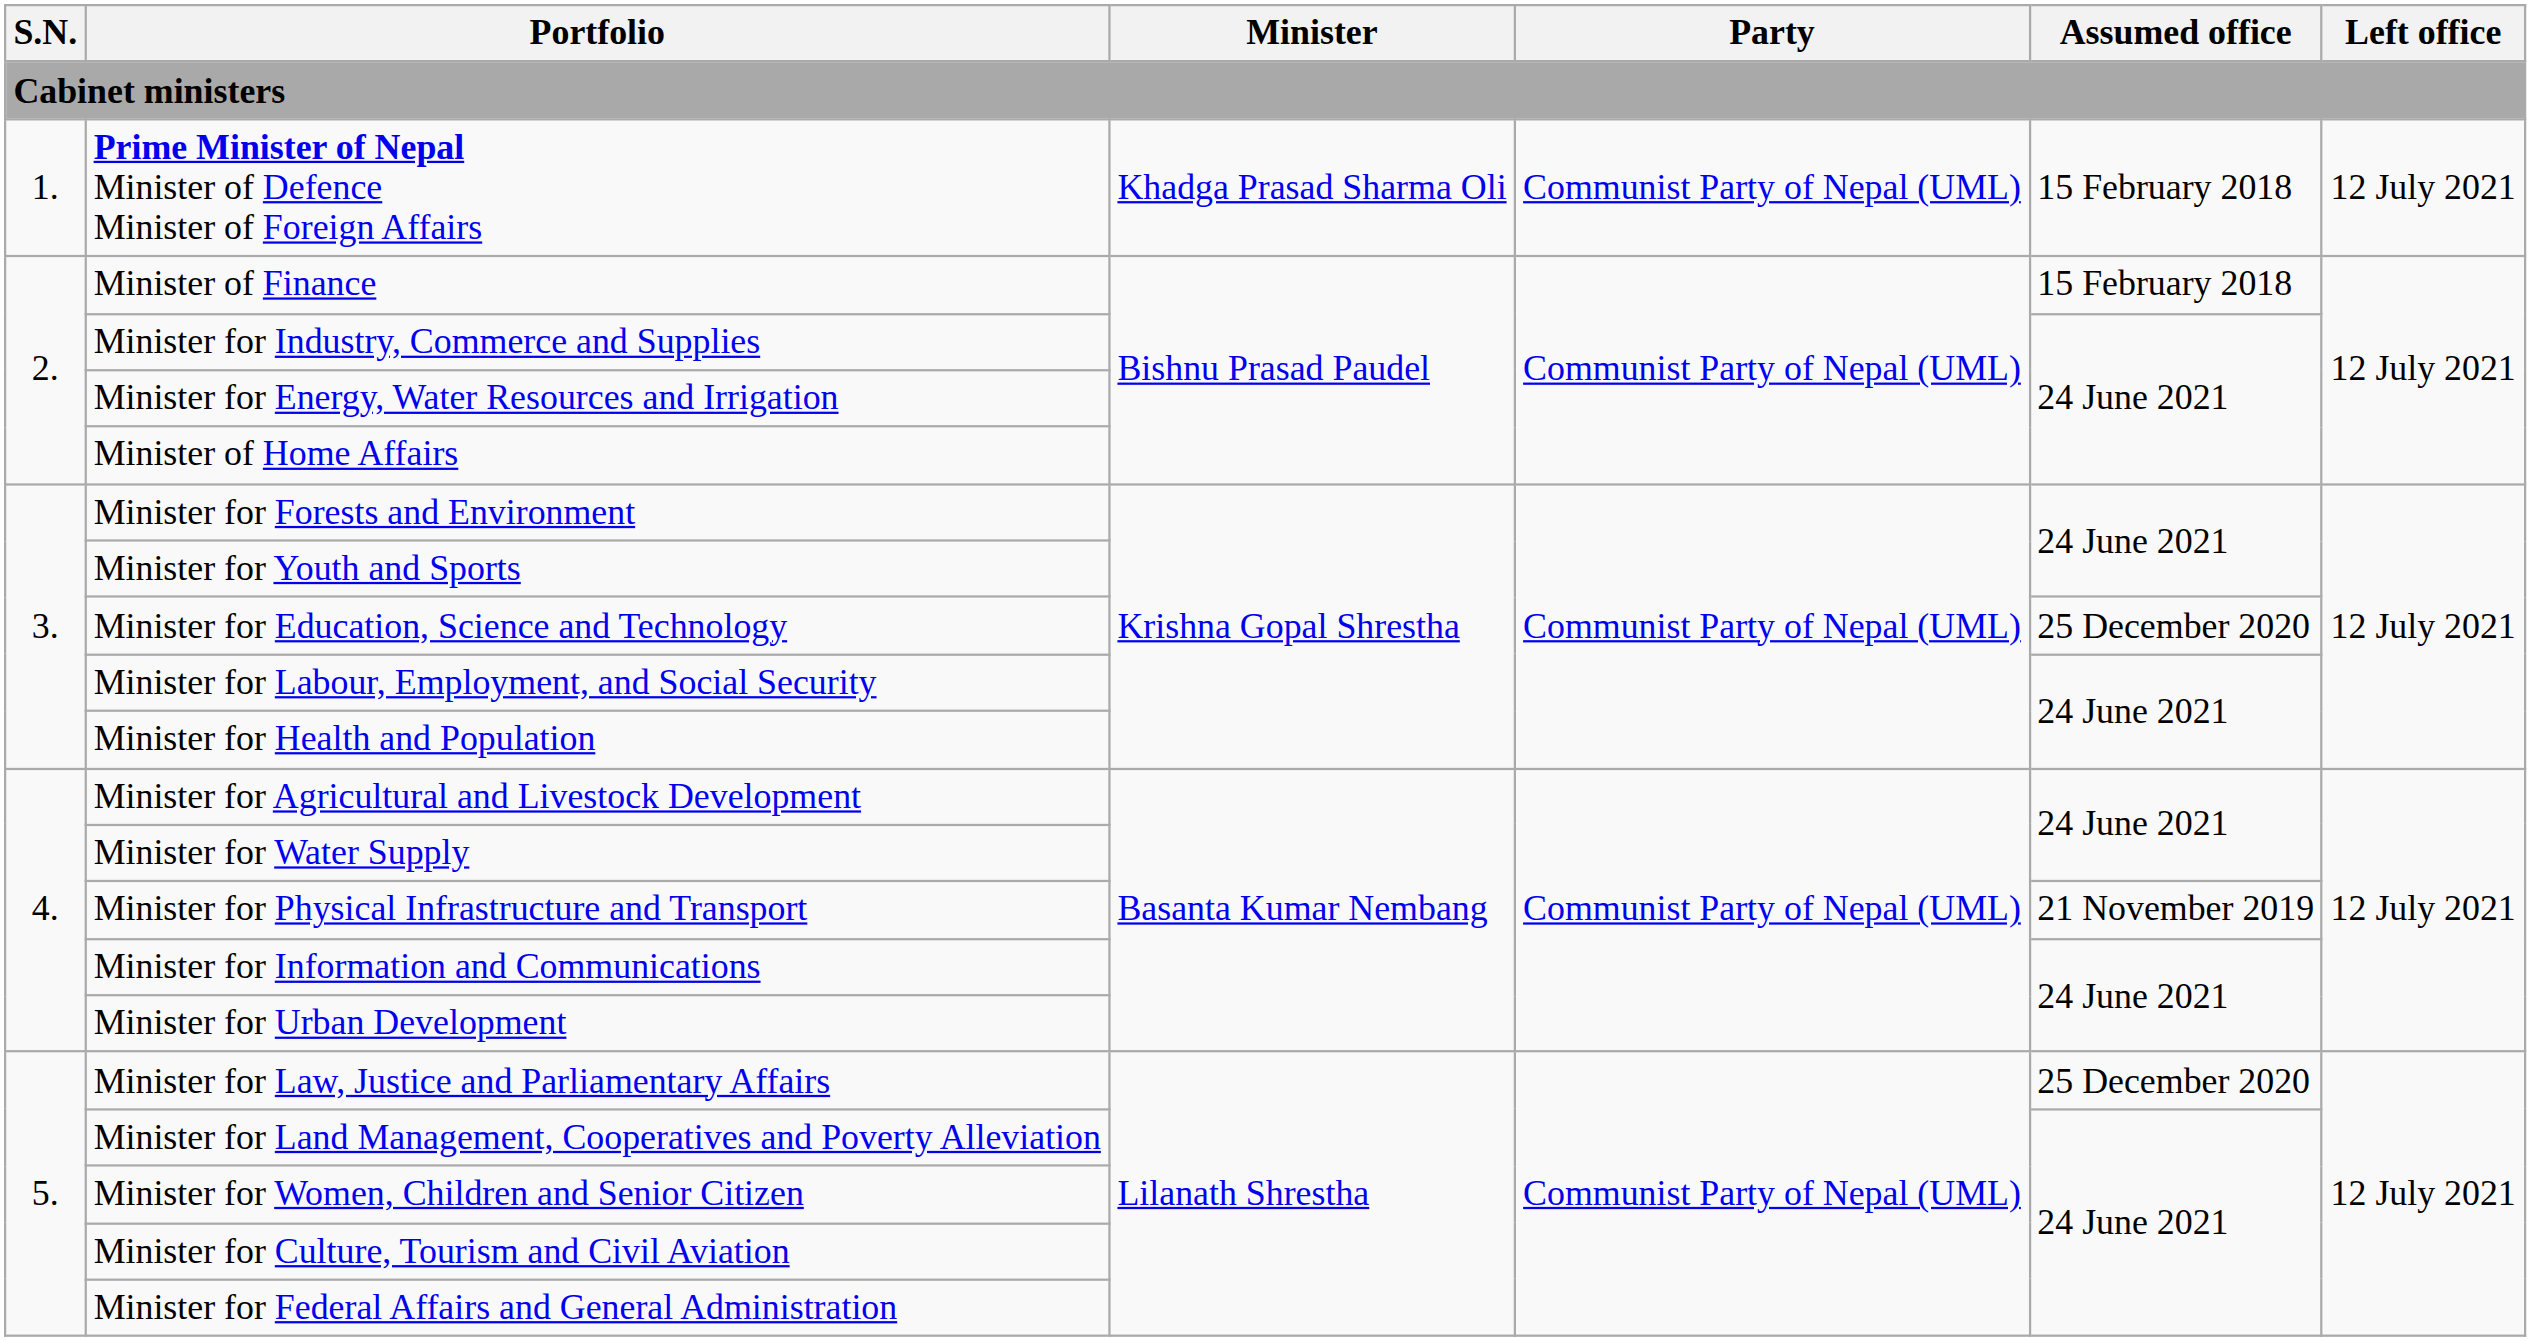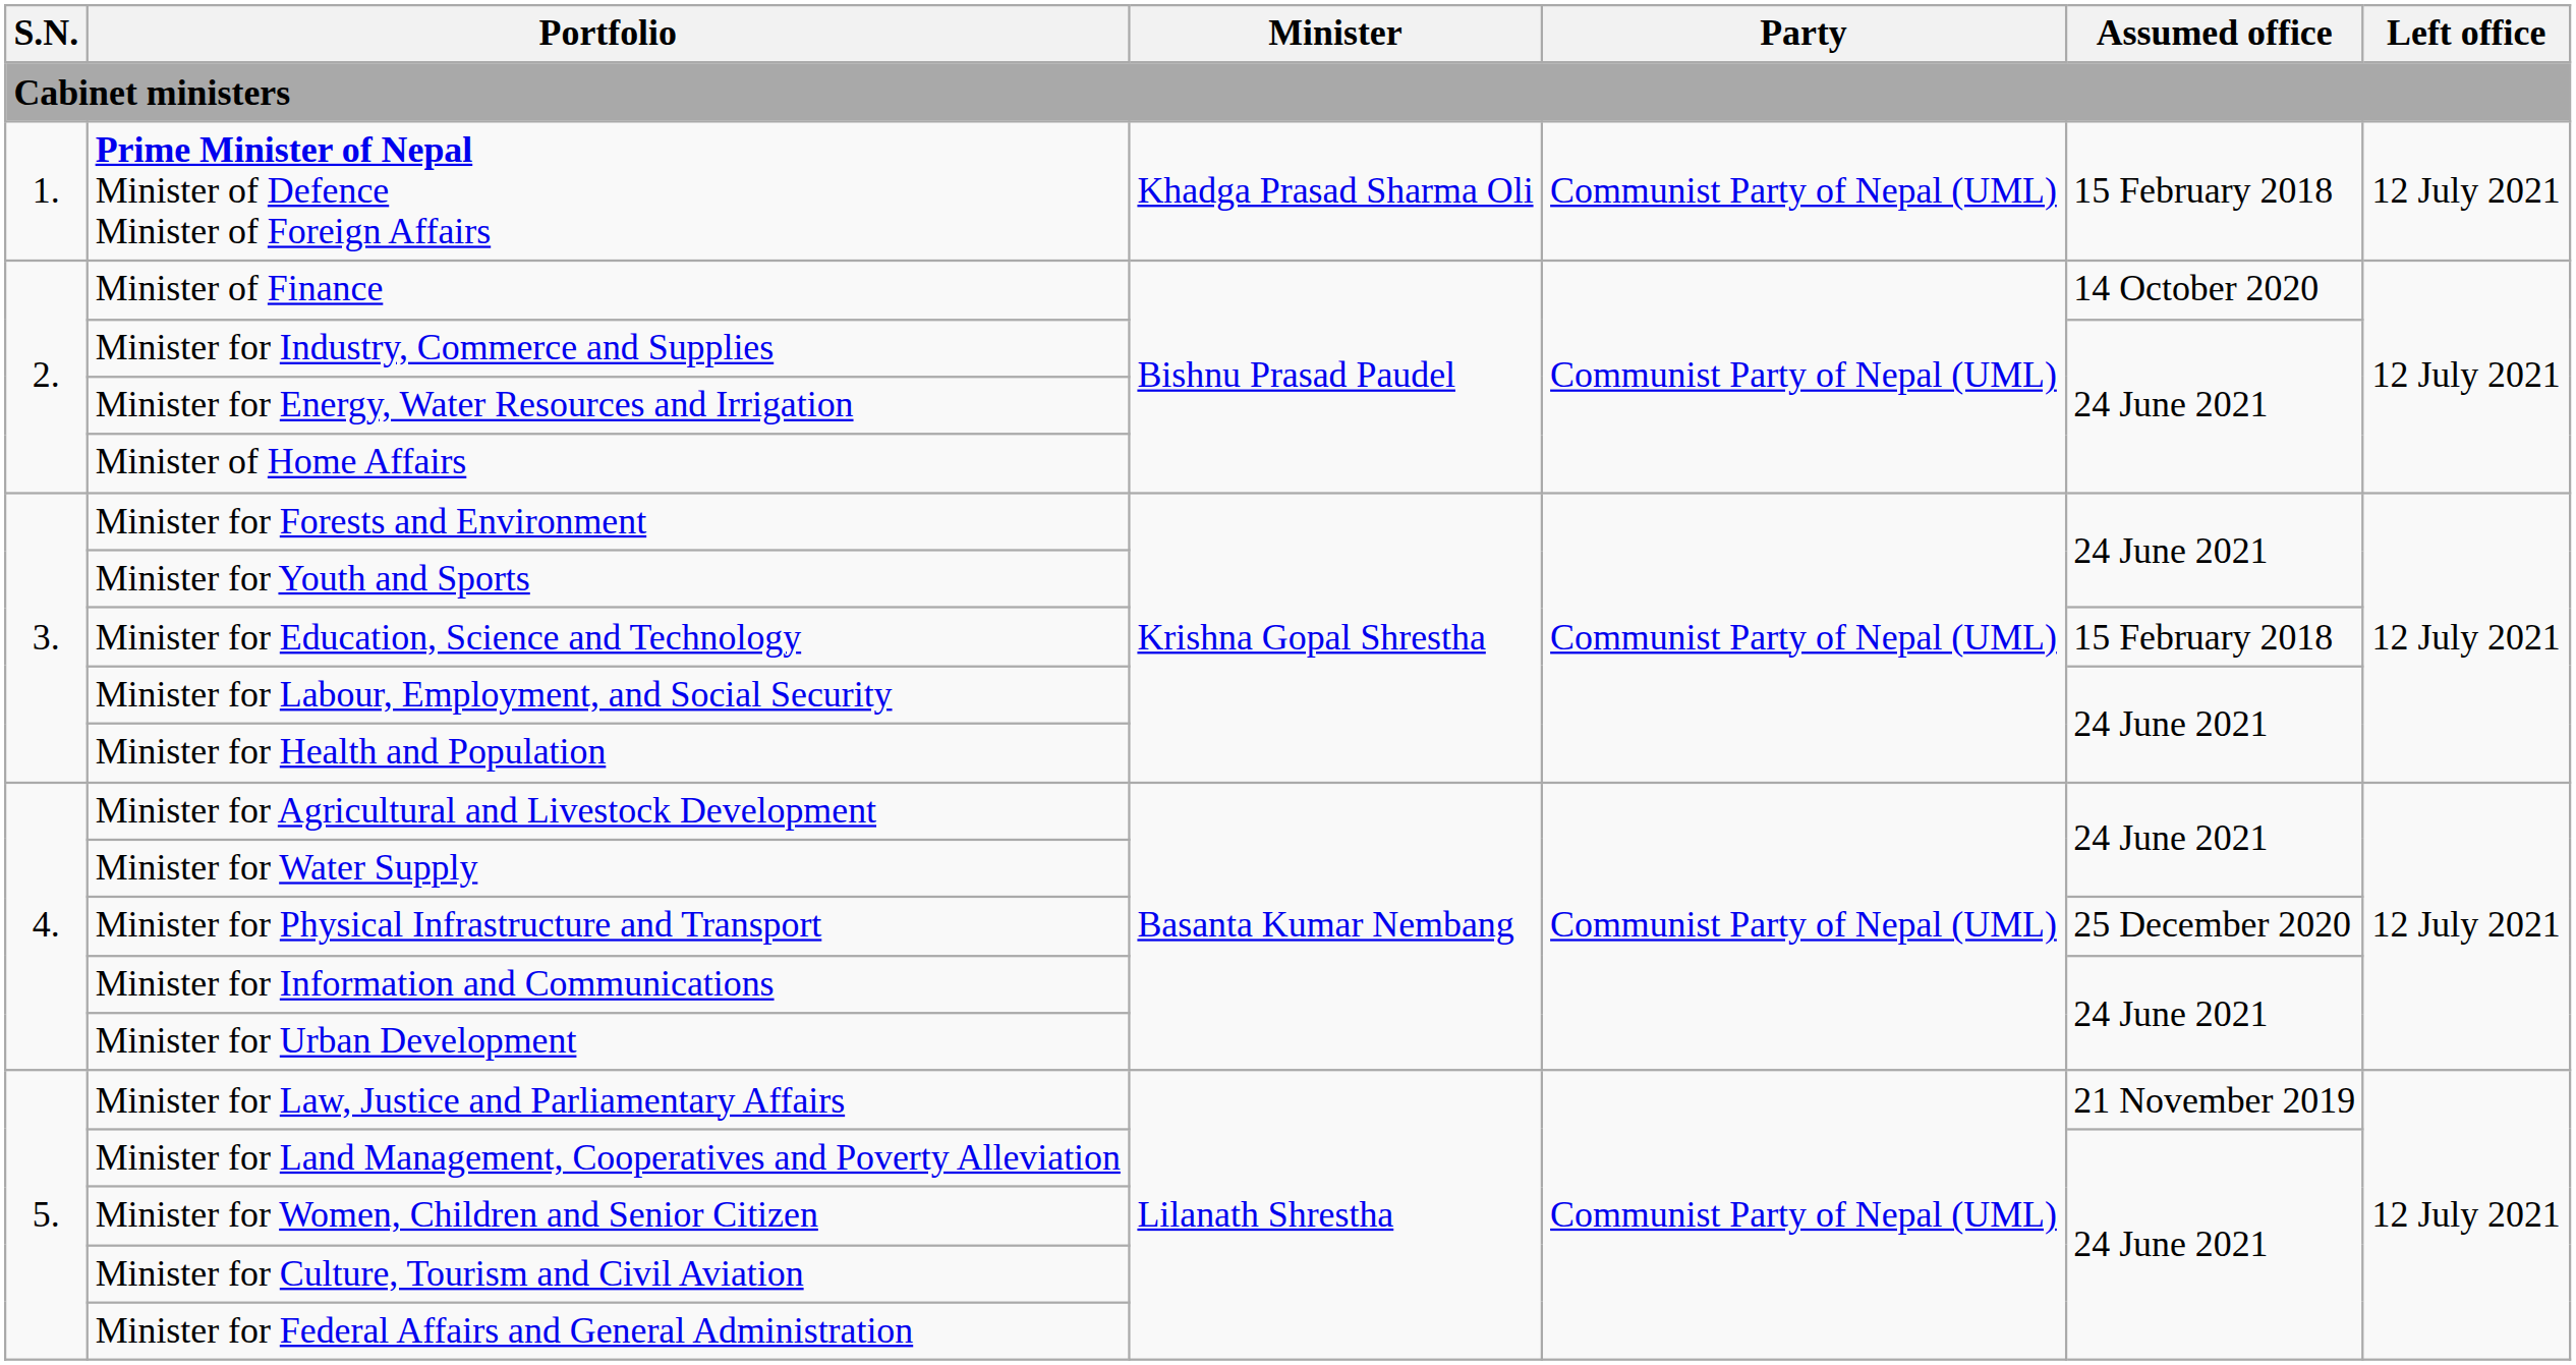Minister of Finance | Assumed office: 15 February 2018 -> 14 October 2020
Minister for Education, Science and Technology | Assumed office: 25 December 2020 -> 15 February 2018
Minister for Physical Infrastructure and Transport | Assumed office: 21 November 2019 -> 25 December 2020
Minister for Law, Justice and Parliamentary Affairs | Assumed office: 25 December 2020 -> 21 November 2019
